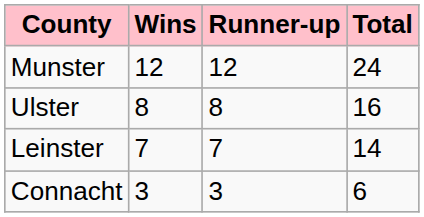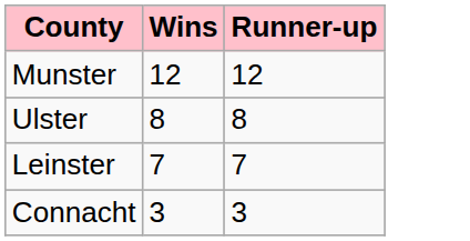- column: Total | 24 | 16 | 14 | 6
